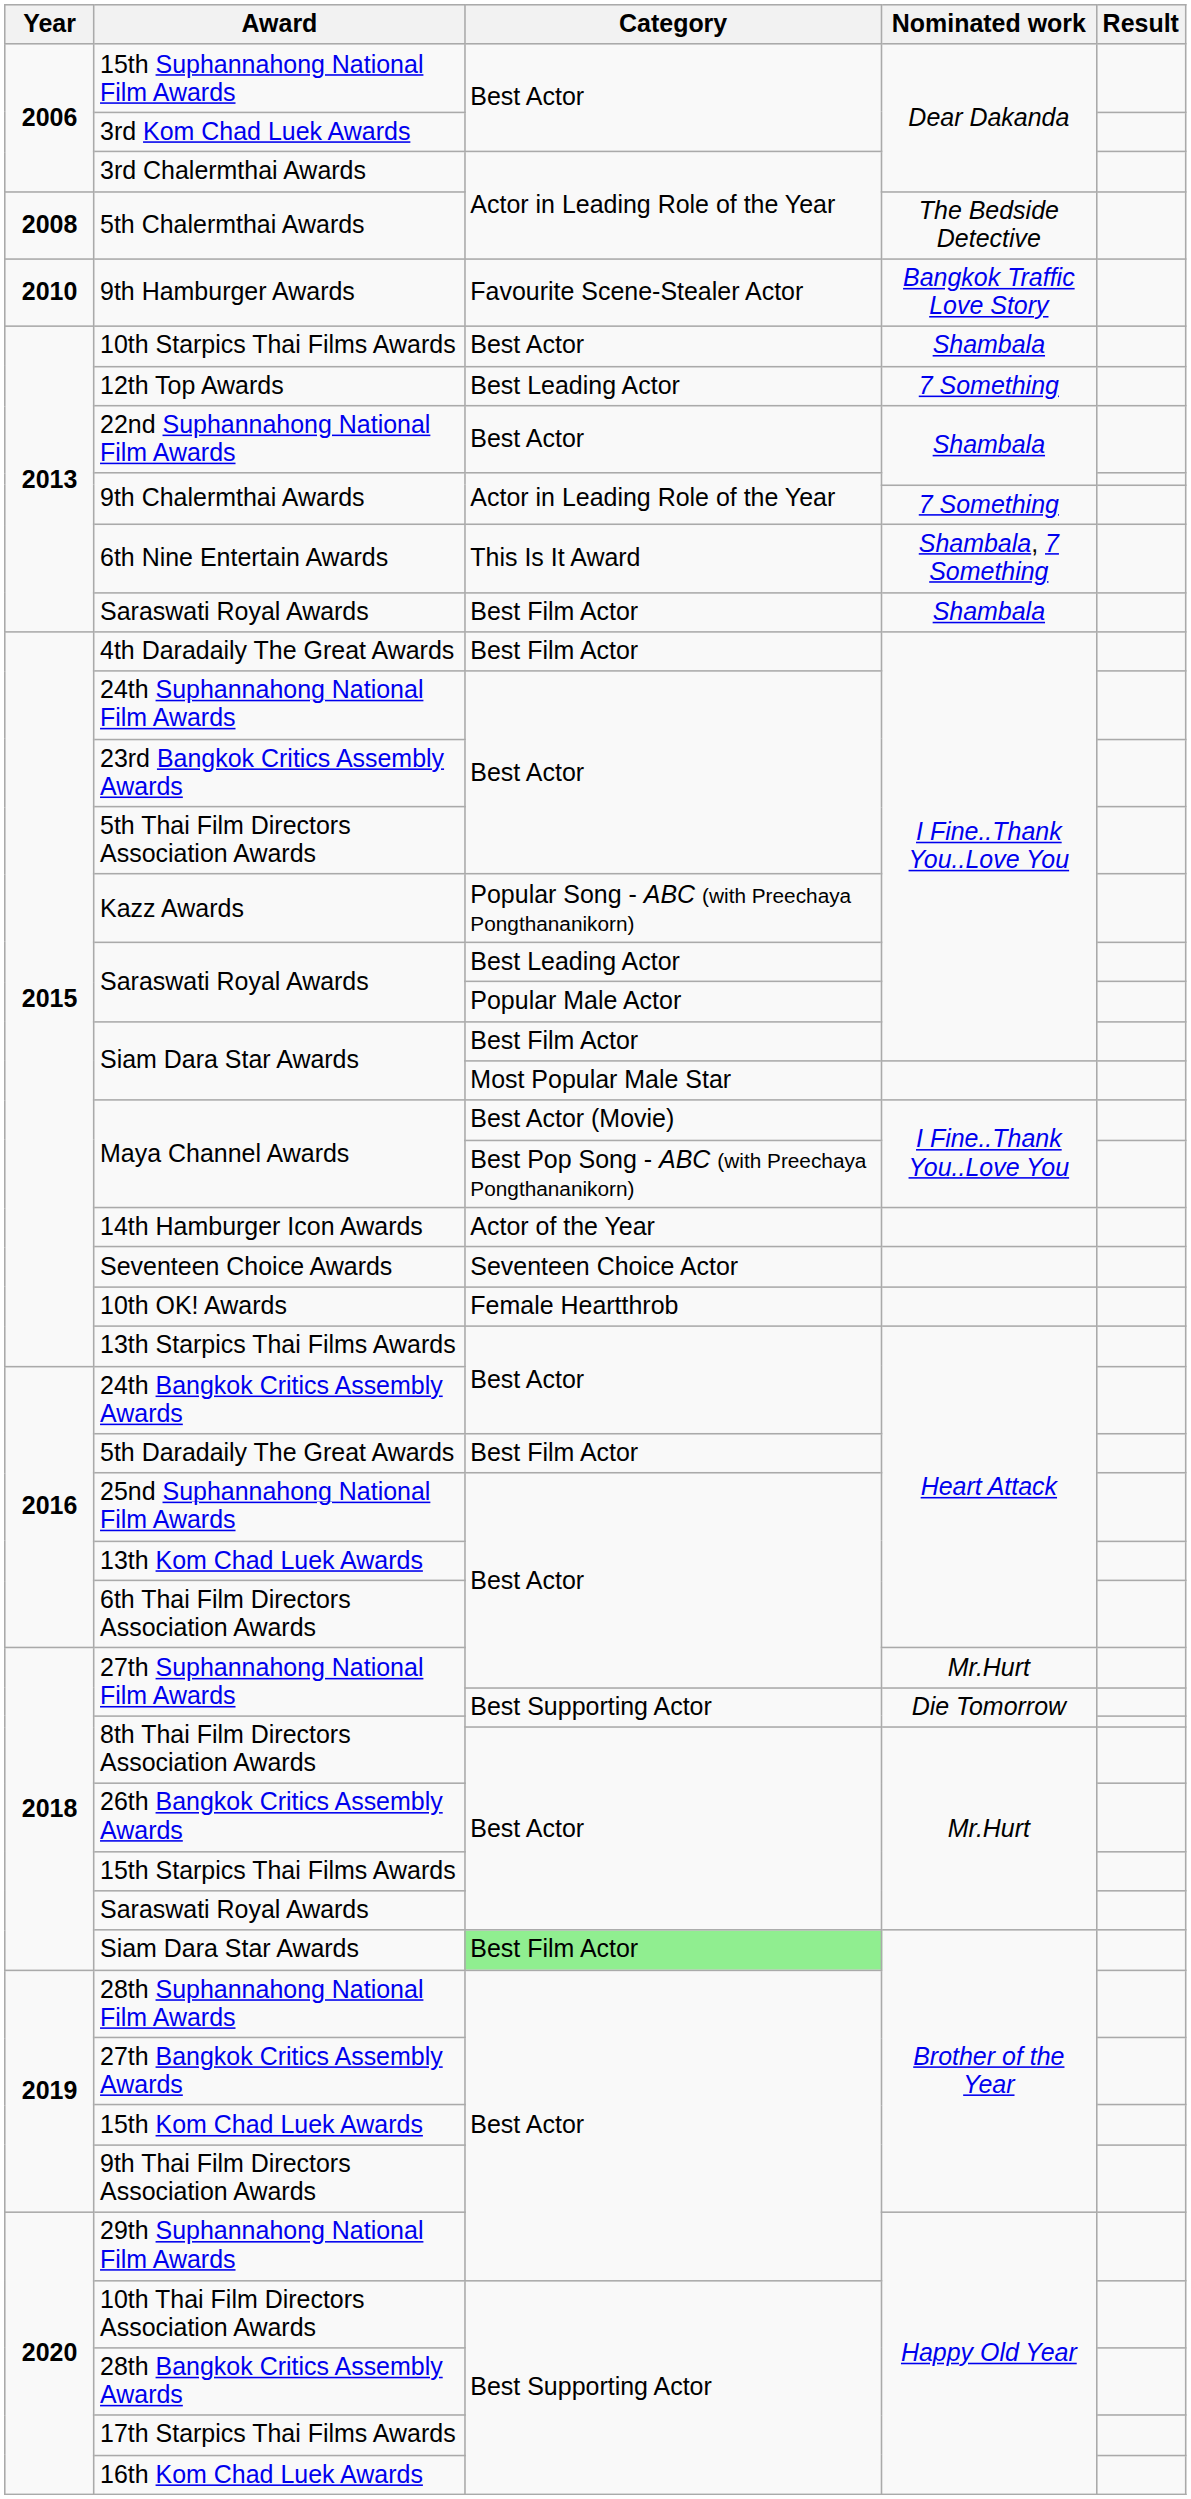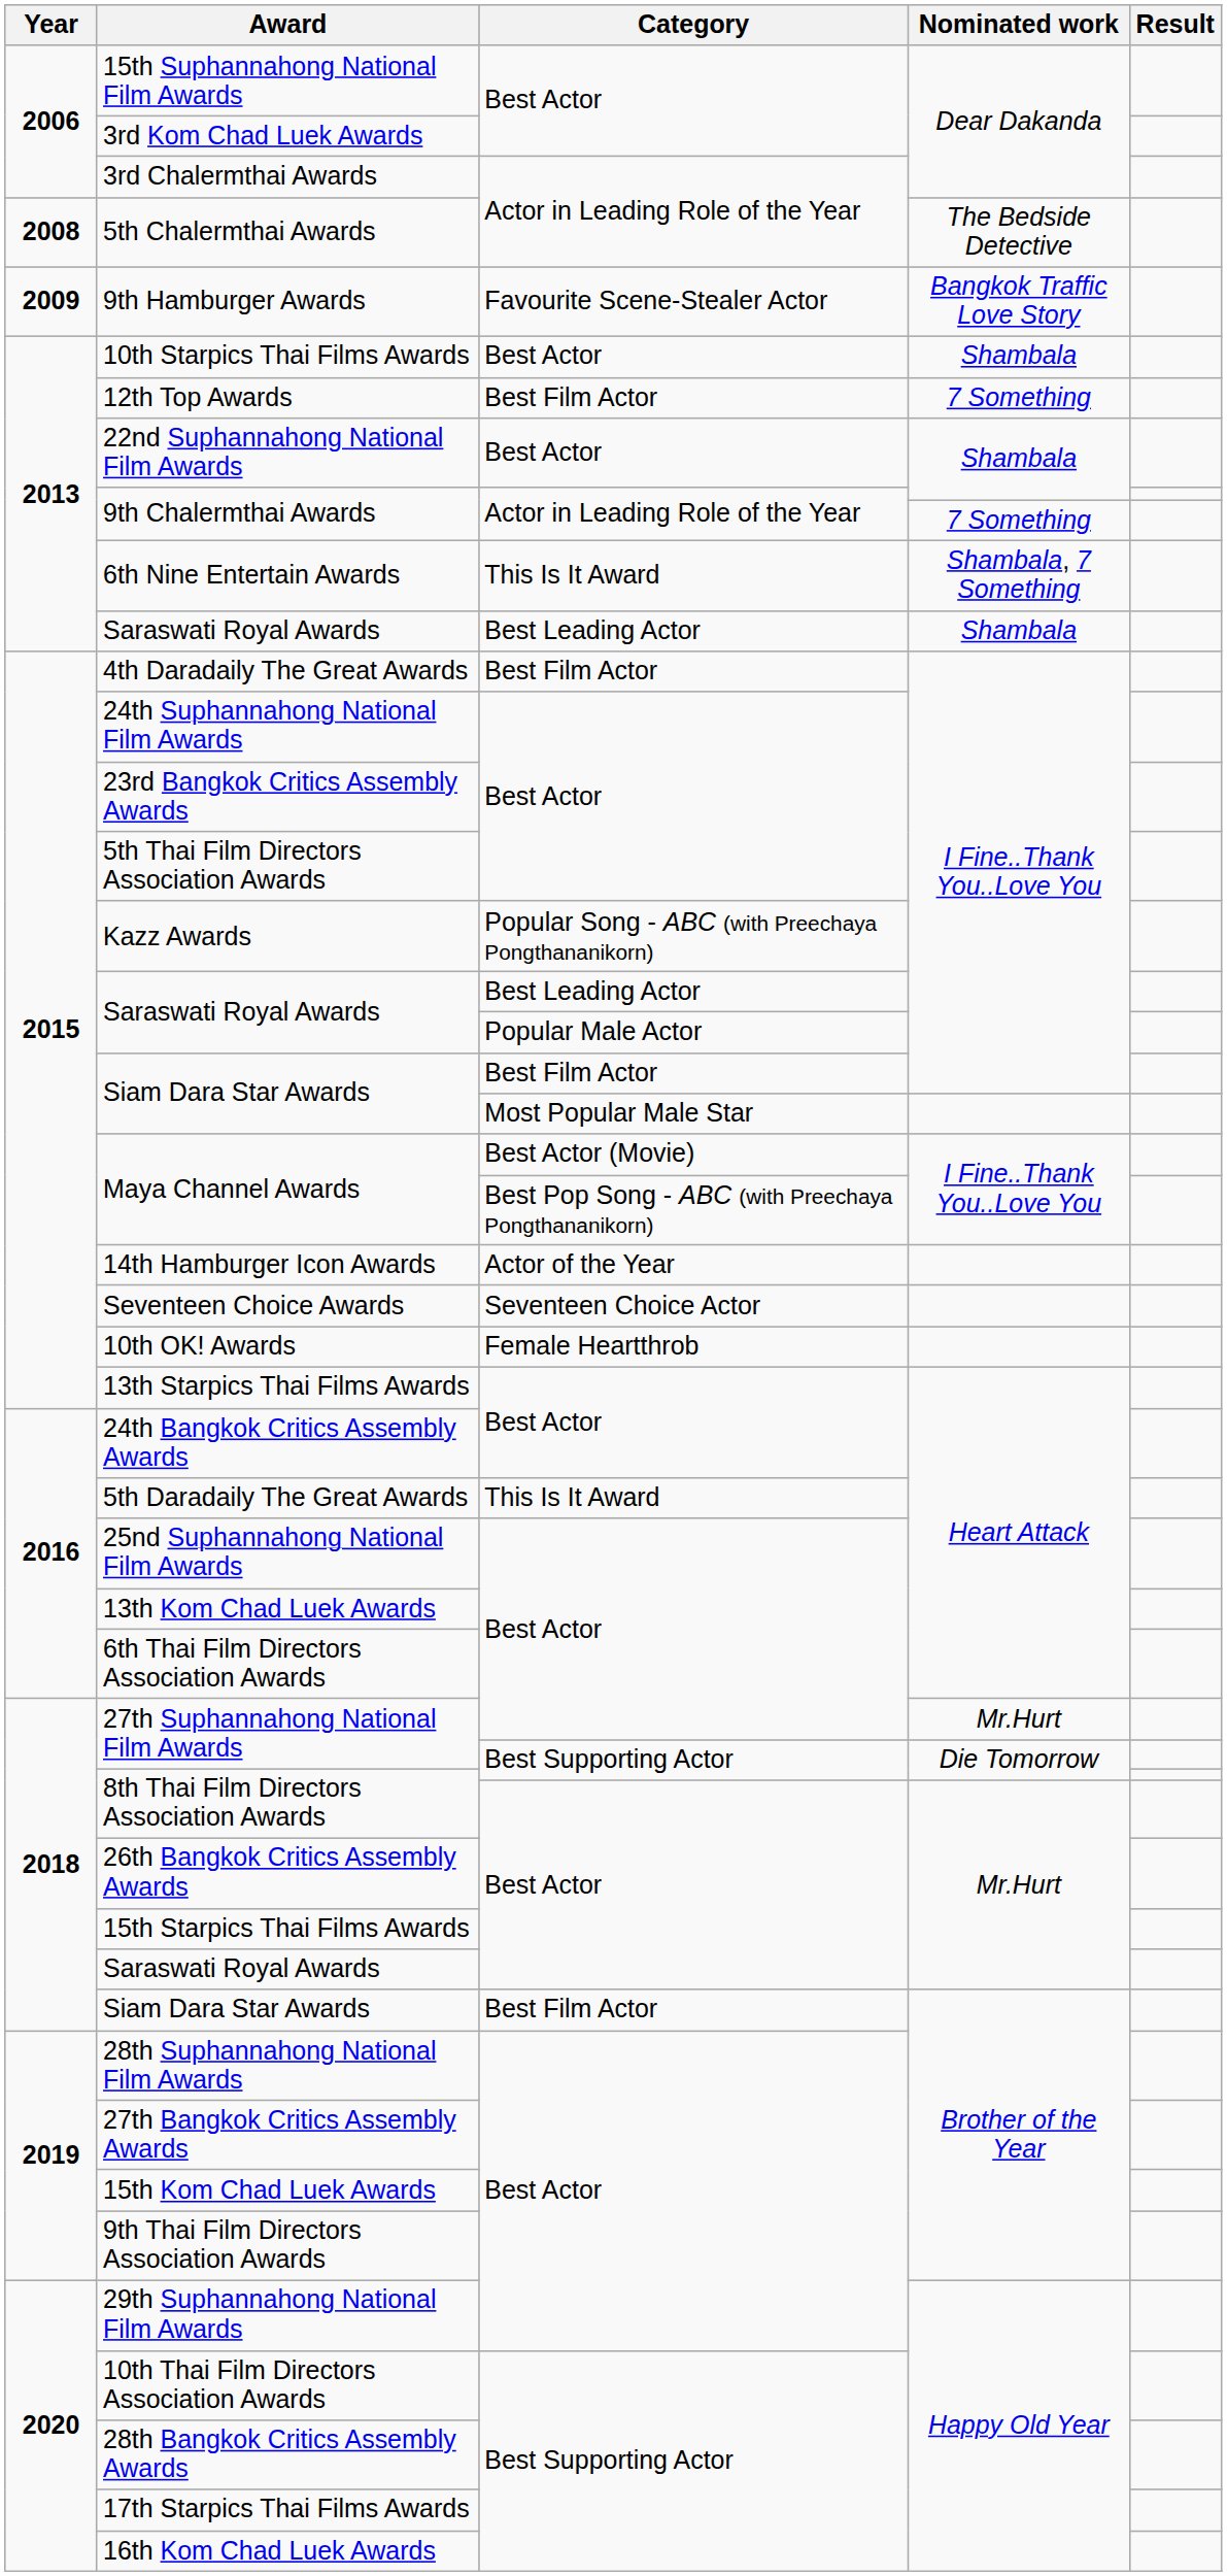9th Hamburger Awards | Year: 2010 -> 2009
12th Top Awards | Category: Best Leading Actor -> Best Film Actor
Saraswati Royal Awards / Shambala | Category: Best Film Actor -> Best Leading Actor
5th Daradaily The Great Awards | Category: Best Film Actor -> This Is It Award
Siam Dara Star Awards / Brother of the Year | Category: lightgreen background -> no background
